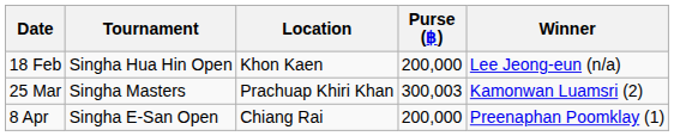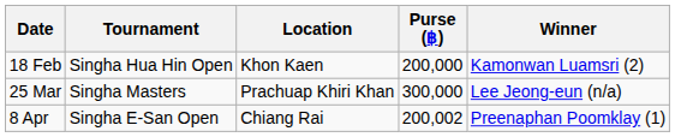18 Feb | Winner: Lee Jeong-eun (n/a) -> Kamonwan Luamsri (2)
25 Mar | Purse (฿): 300,003 -> 300,000
25 Mar | Winner: Kamonwan Luamsri (2) -> Lee Jeong-eun (n/a)
8 Apr | Purse (฿): 200,000 -> 200,002
